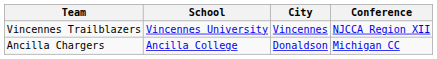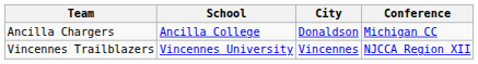rows swapped: Ancilla Chargers <-> Vincennes Trailblazers
